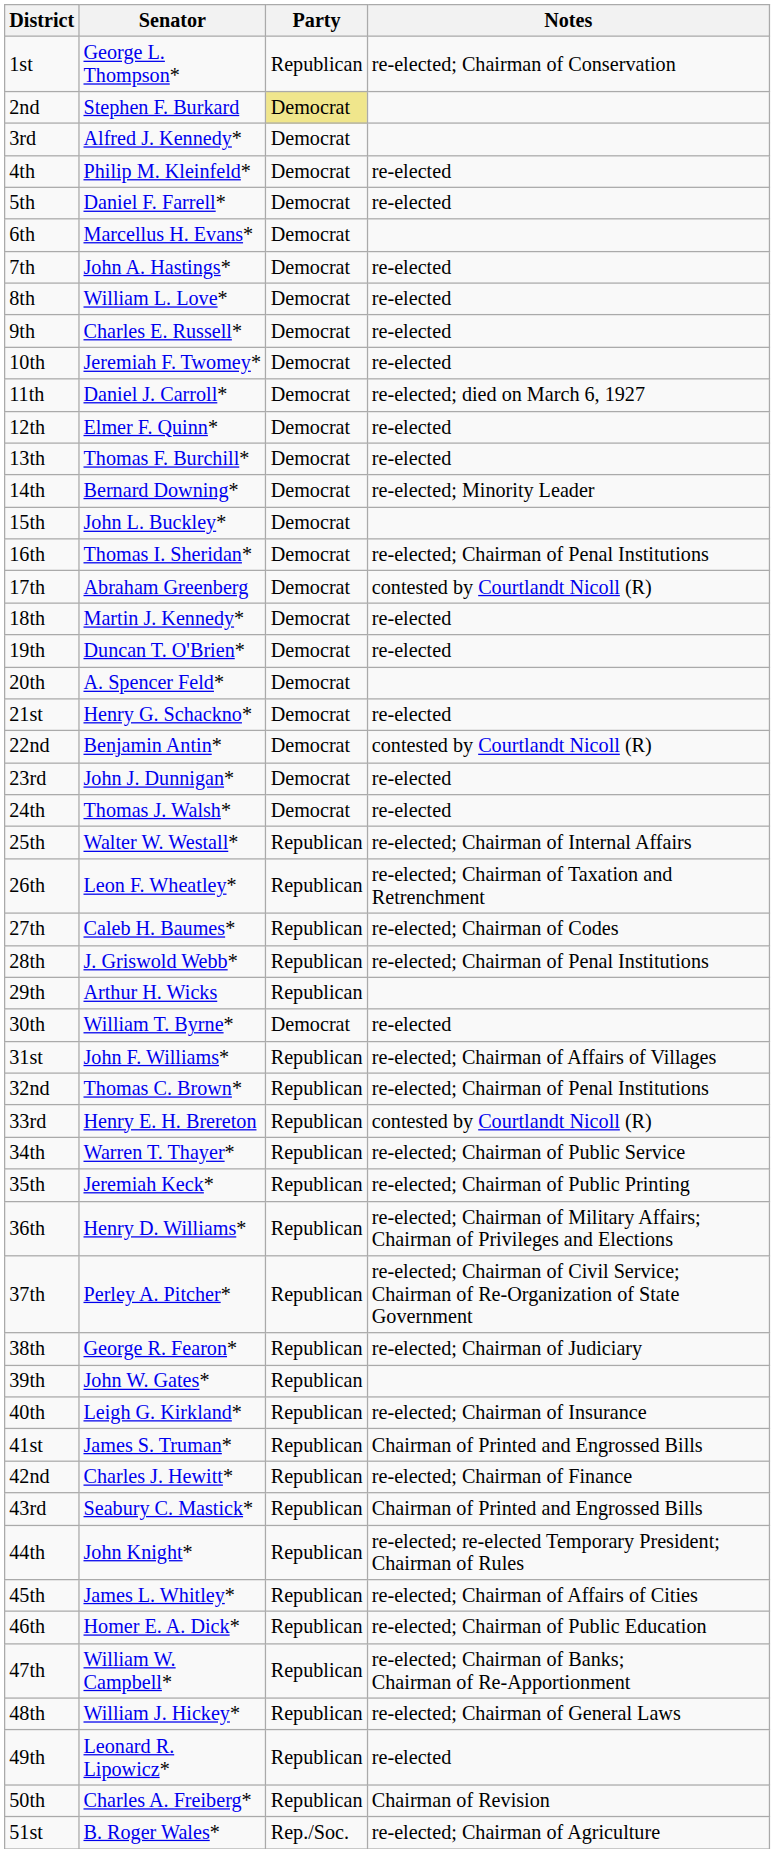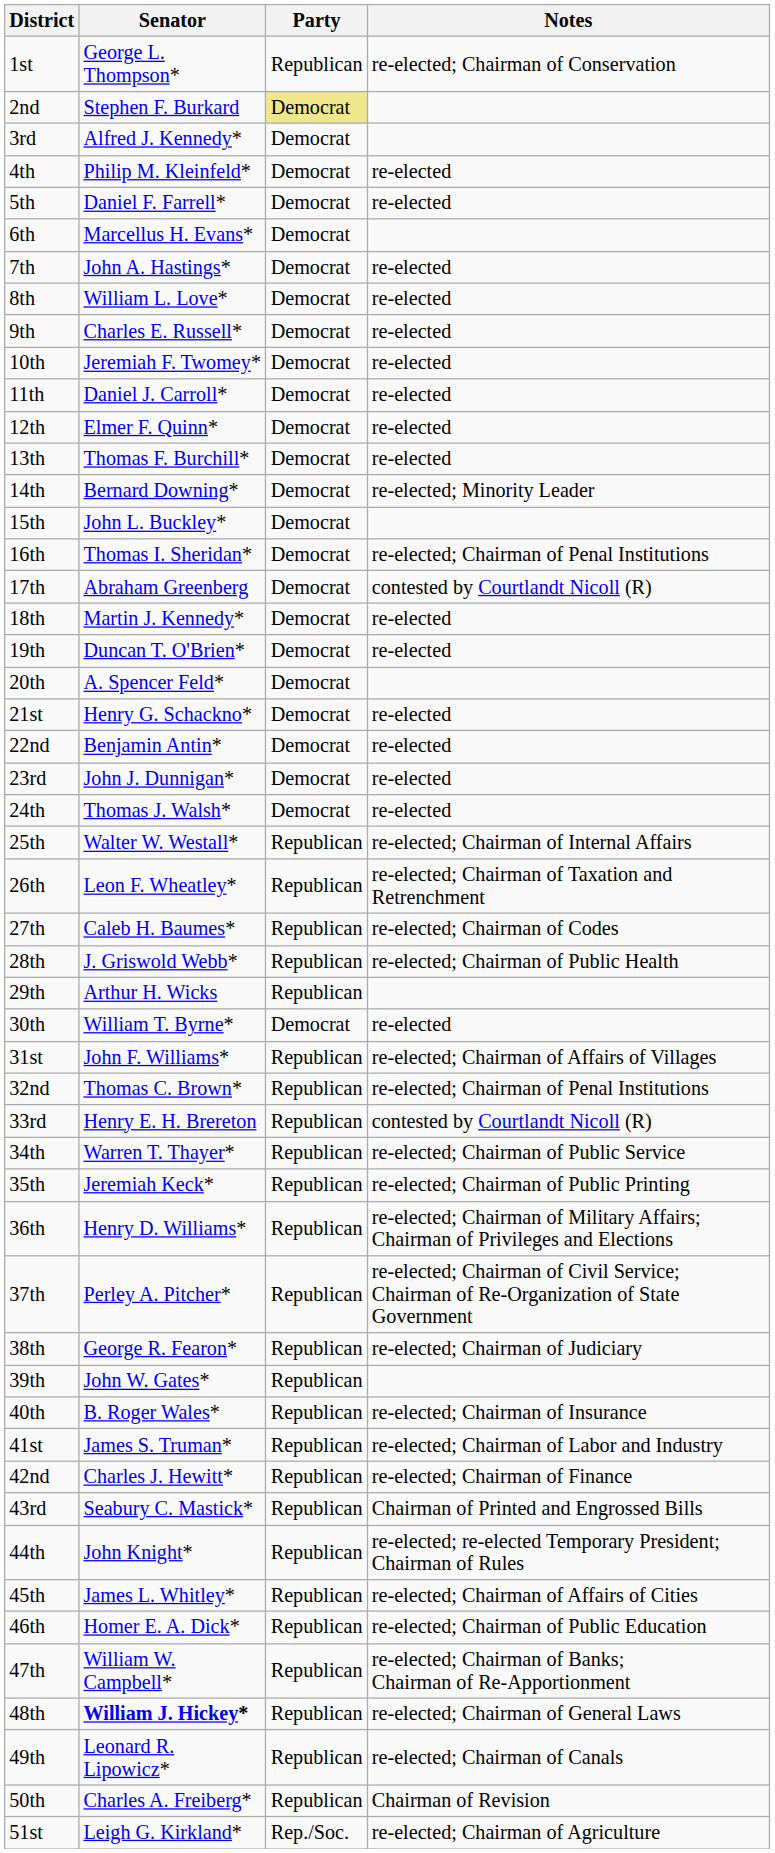11th | Notes: re-elected; died on March 6, 1927 -> re-elected
22nd | Notes: contested by Courtlandt Nicoll (R) -> re-elected
28th | Notes: re-elected; Chairman of Penal Institutions -> re-elected; Chairman of Public Health
40th | Senator: Leigh G. Kirkland* -> B. Roger Wales*
41st | Notes: Chairman of Printed and Engrossed Bills -> re-elected; Chairman of Labor and Industry
48th | Senator: normal -> bold
49th | Notes: re-elected -> re-elected; Chairman of Canals
51st | Senator: B. Roger Wales* -> Leigh G. Kirkland*
